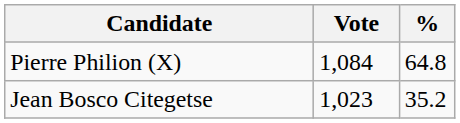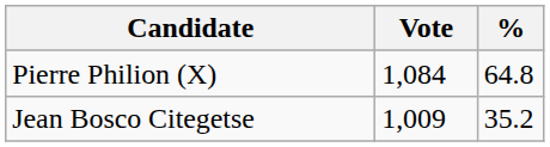Jean Bosco Citegetse | Vote: 1,023 -> 1,009
